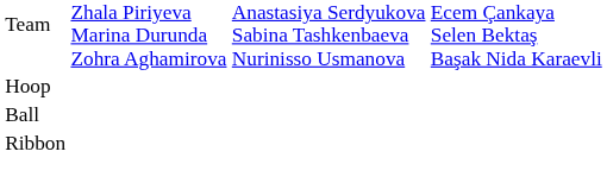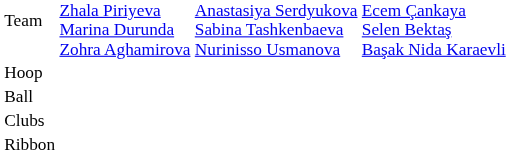+ row: Clubs
